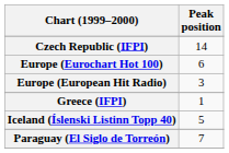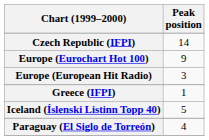Europe (Eurochart Hot 100) | Peak position: 6 -> 9
Paraguay (El Siglo de Torreón) | Peak position: 7 -> 4
